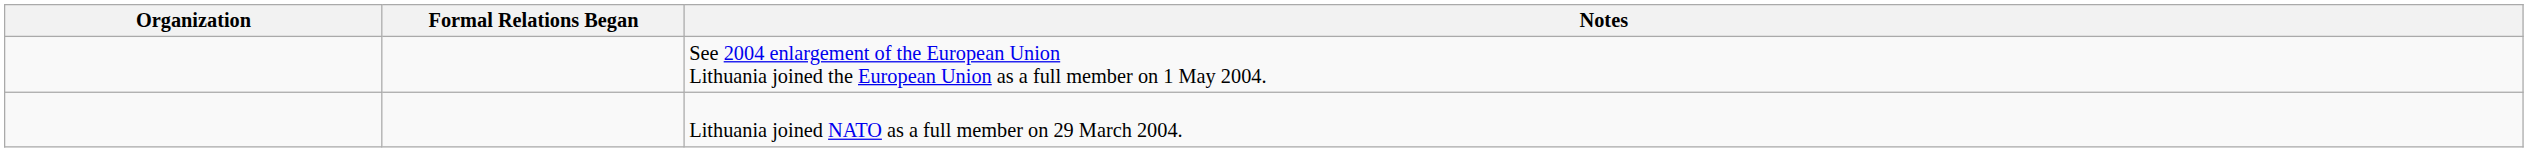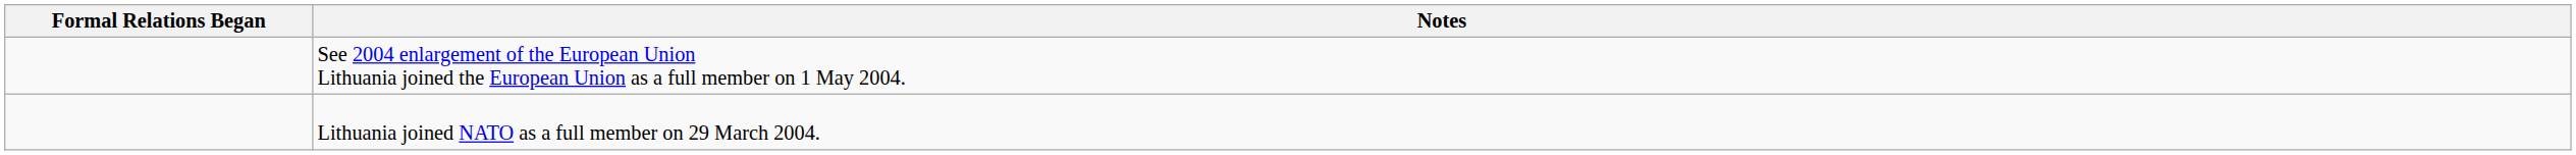- column: Organization
